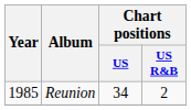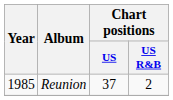Reunion | Chart positions / US: 34 -> 37
